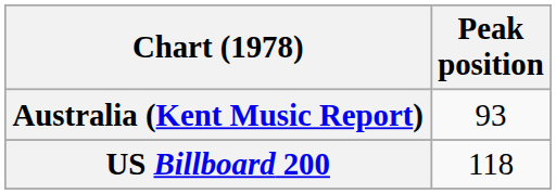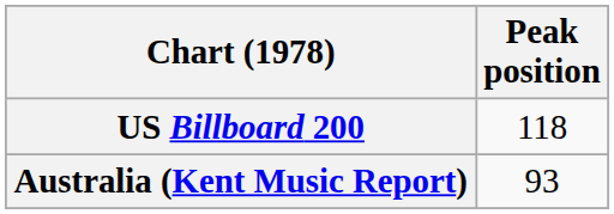rows swapped: Australia (Kent Music Report) <-> US Billboard 200
